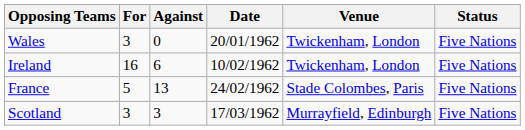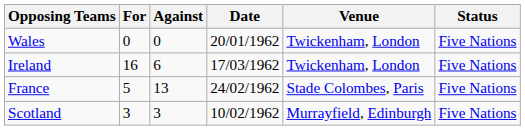Wales | For: 3 -> 0
Ireland | Date: 10/02/1962 -> 17/03/1962
Scotland | Date: 17/03/1962 -> 10/02/1962
